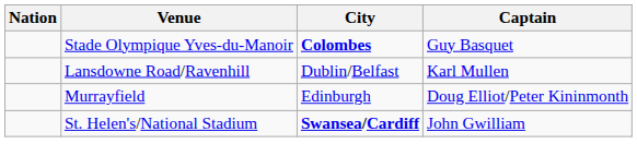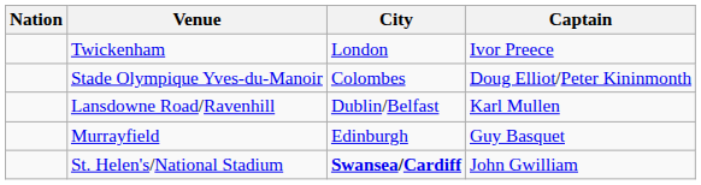+ row: Twickenham | London | Ivor Preece
Stade Olympique Yves-du-Manoir | City: bold -> normal
Stade Olympique Yves-du-Manoir | Captain: Guy Basquet -> Doug Elliot/Peter Kininmonth
Murrayfield | Captain: Doug Elliot/Peter Kininmonth -> Guy Basquet
